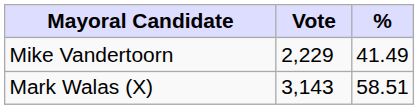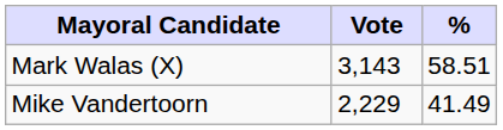rows swapped: Mark Walas (X) <-> Mike Vandertoorn
